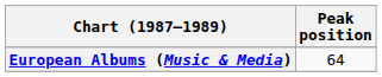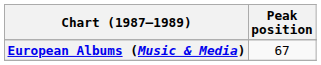European Albums (Music & Media) | Peak position: 64 -> 67
